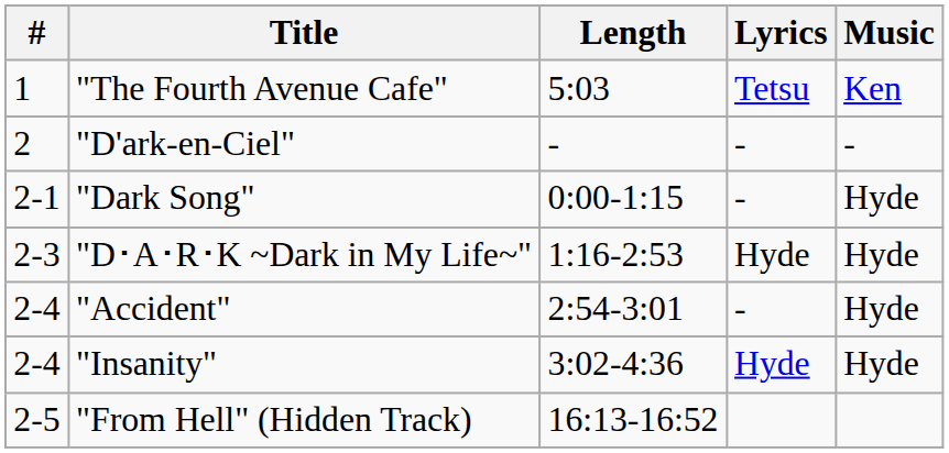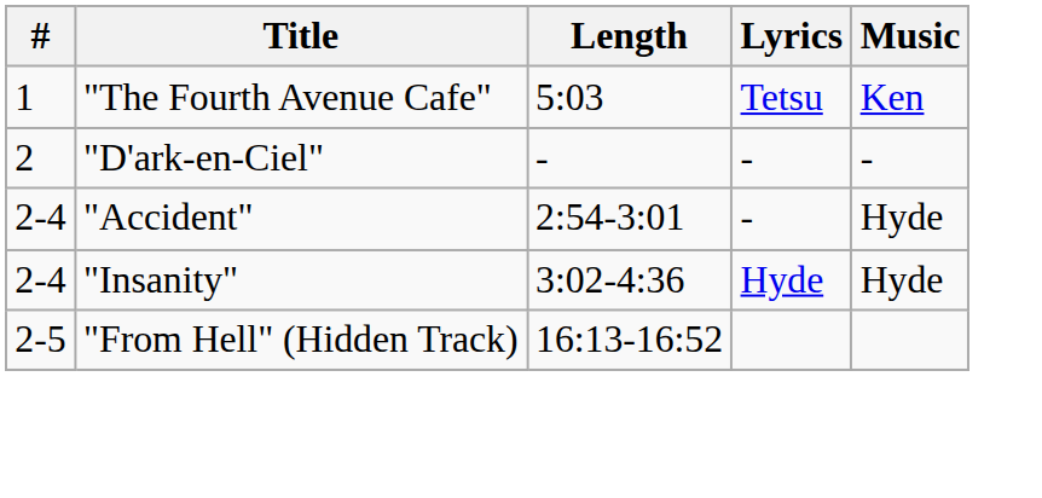- row: 2-1 | "Dark Song" | 0:00-1:15 | ‐ | Hyde
- row: 2-3 | "D･A･R･K ~Dark in My Life~" | 1:16-2:53 | Hyde | Hyde
